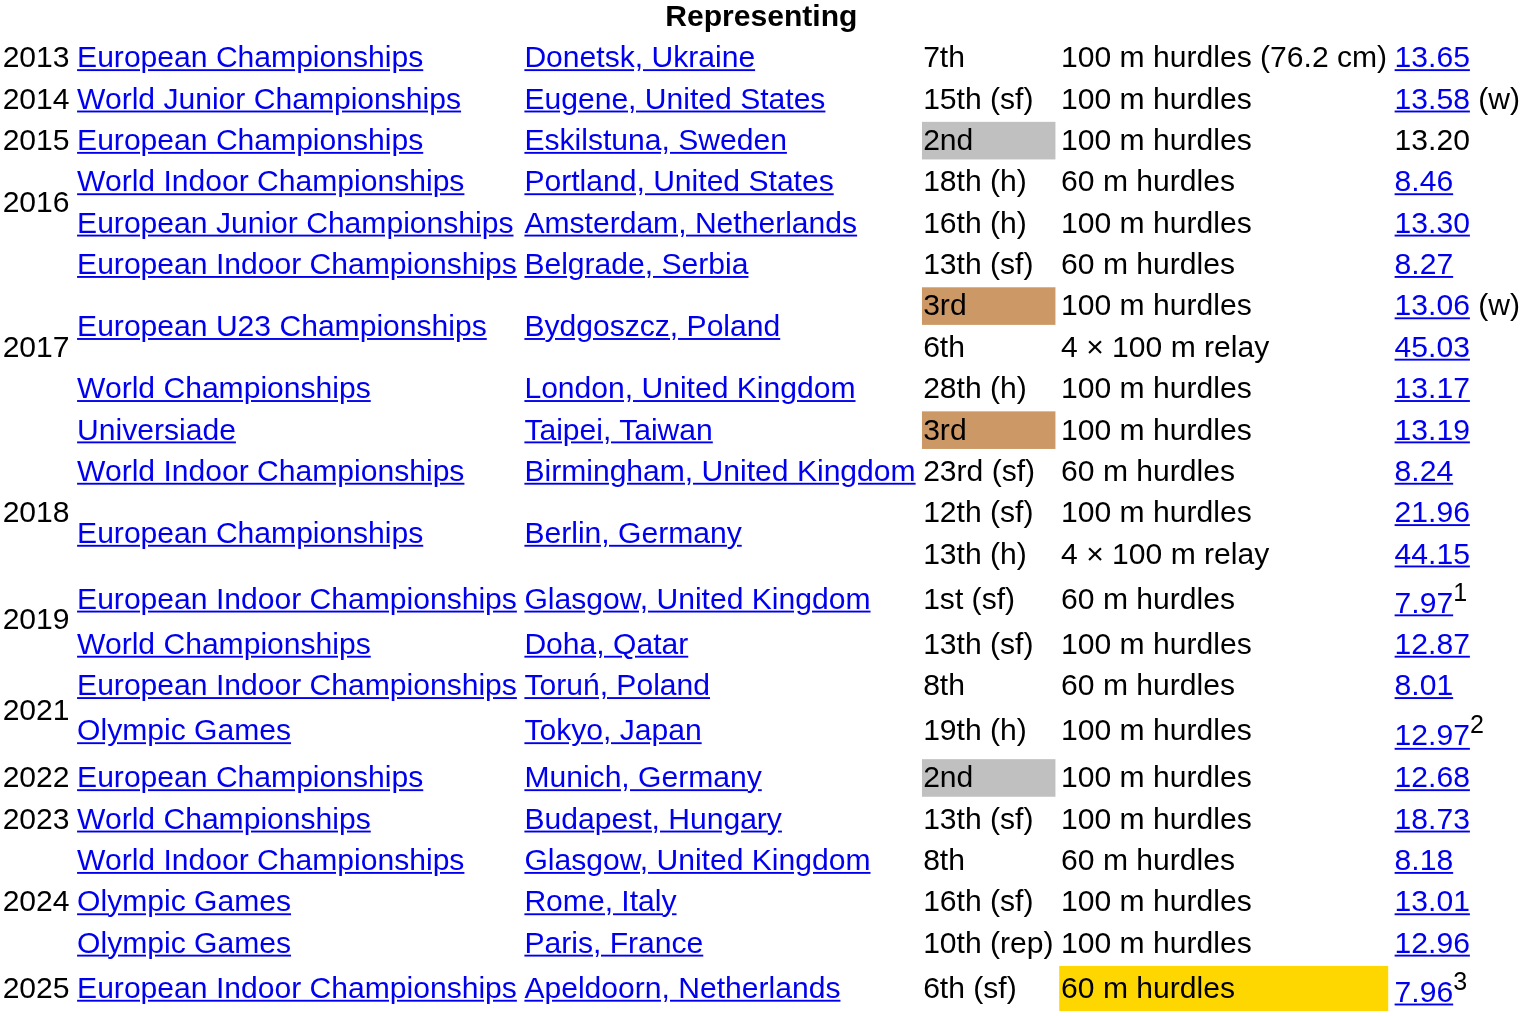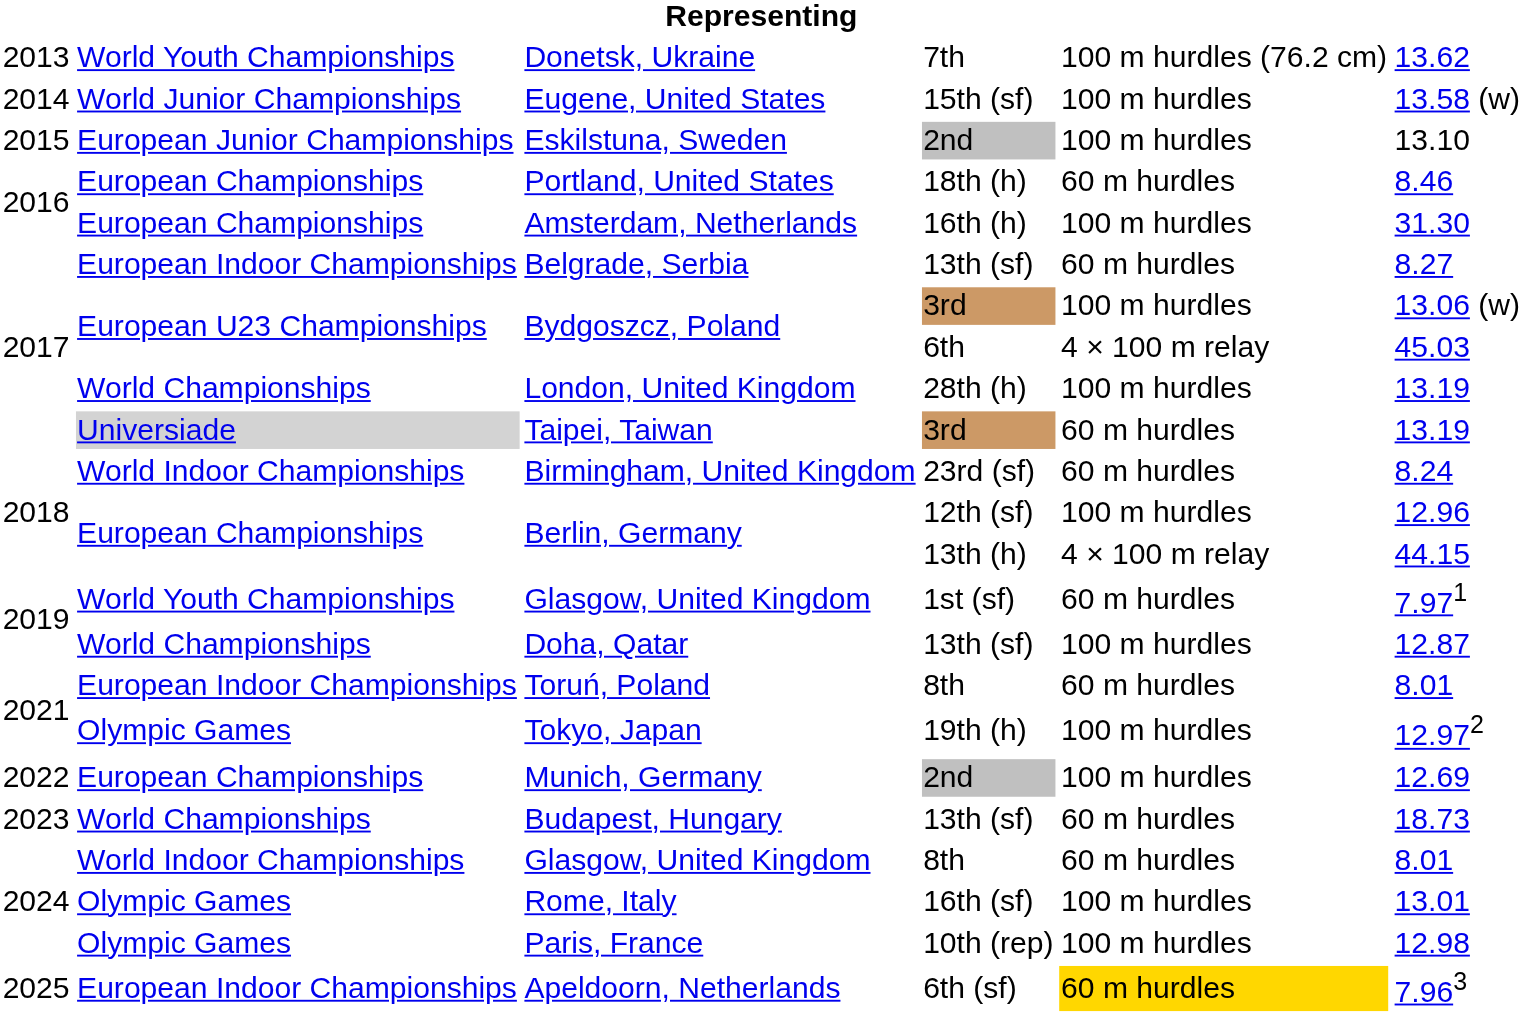Donetsk, Ukraine | column 2: European Championships -> World Youth Championships
Donetsk, Ukraine | column 6: 13.65 -> 13.62
Eskilstuna, Sweden | column 2: European Championships -> European Junior Championships
Eskilstuna, Sweden | column 6: 13.20 -> 13.10
Portland, United States | column 2: World Indoor Championships -> European Championships
Amsterdam, Netherlands | column 2: European Junior Championships -> European Championships
Amsterdam, Netherlands | column 6: 13.30 -> 31.30
London, United Kingdom | column 6: 13.17 -> 13.19
Taipei, Taiwan | column 2: no background -> lightgrey background
Taipei, Taiwan | column 5: 100 m hurdles -> 60 m hurdles
Berlin, Germany / 12th (sf) | column 6: 21.96 -> 12.96
Glasgow, United Kingdom / 1st (sf) | column 2: European Indoor Championships -> World Youth Championships
Munich, Germany | column 6: 12.68 -> 12.69
Budapest, Hungary | column 5: 100 m hurdles -> 60 m hurdles
Glasgow, United Kingdom / 8th | column 6: 8.18 -> 8.01
Paris, France | column 6: 12.96 -> 12.98
